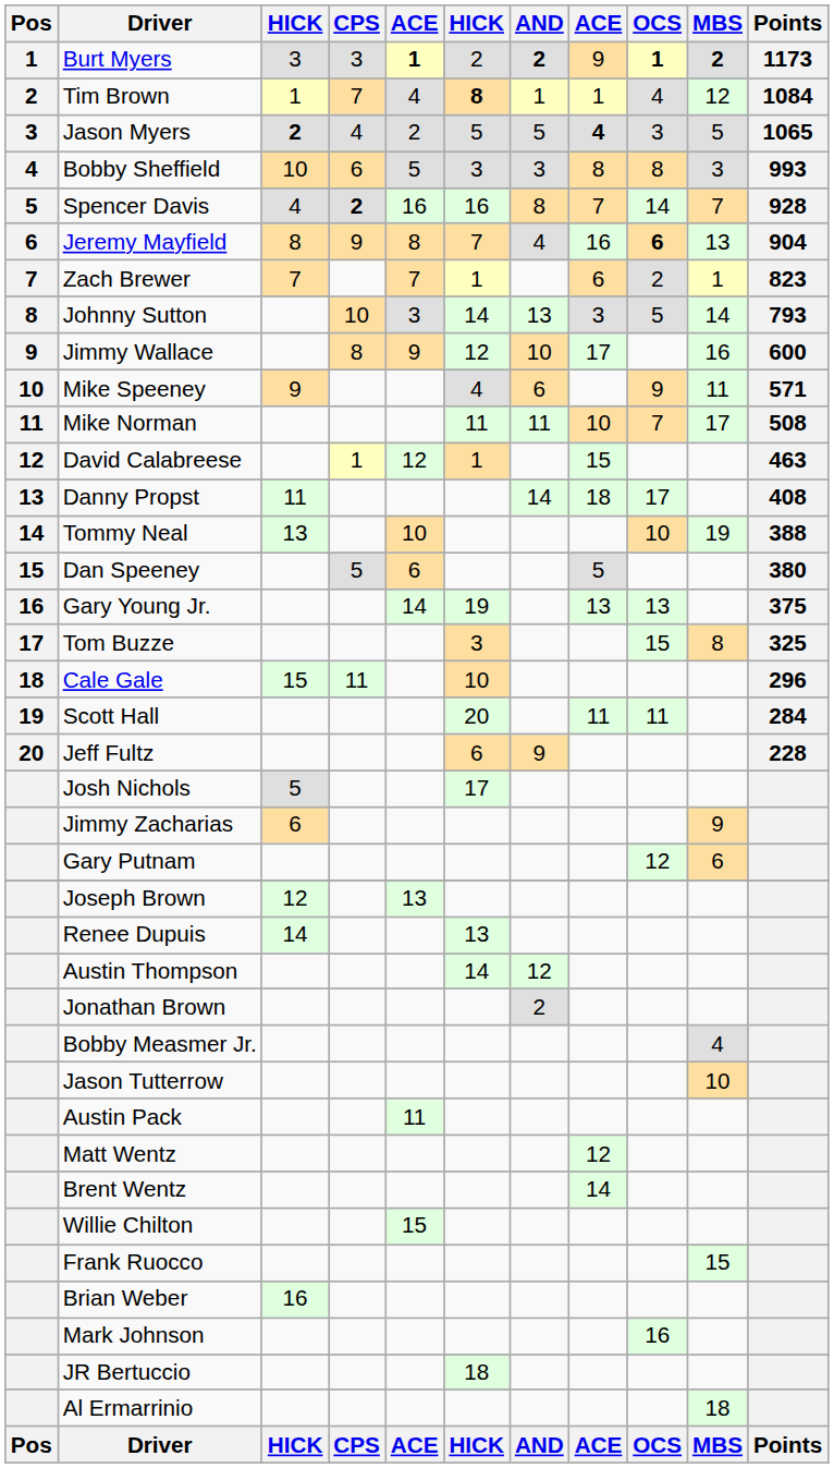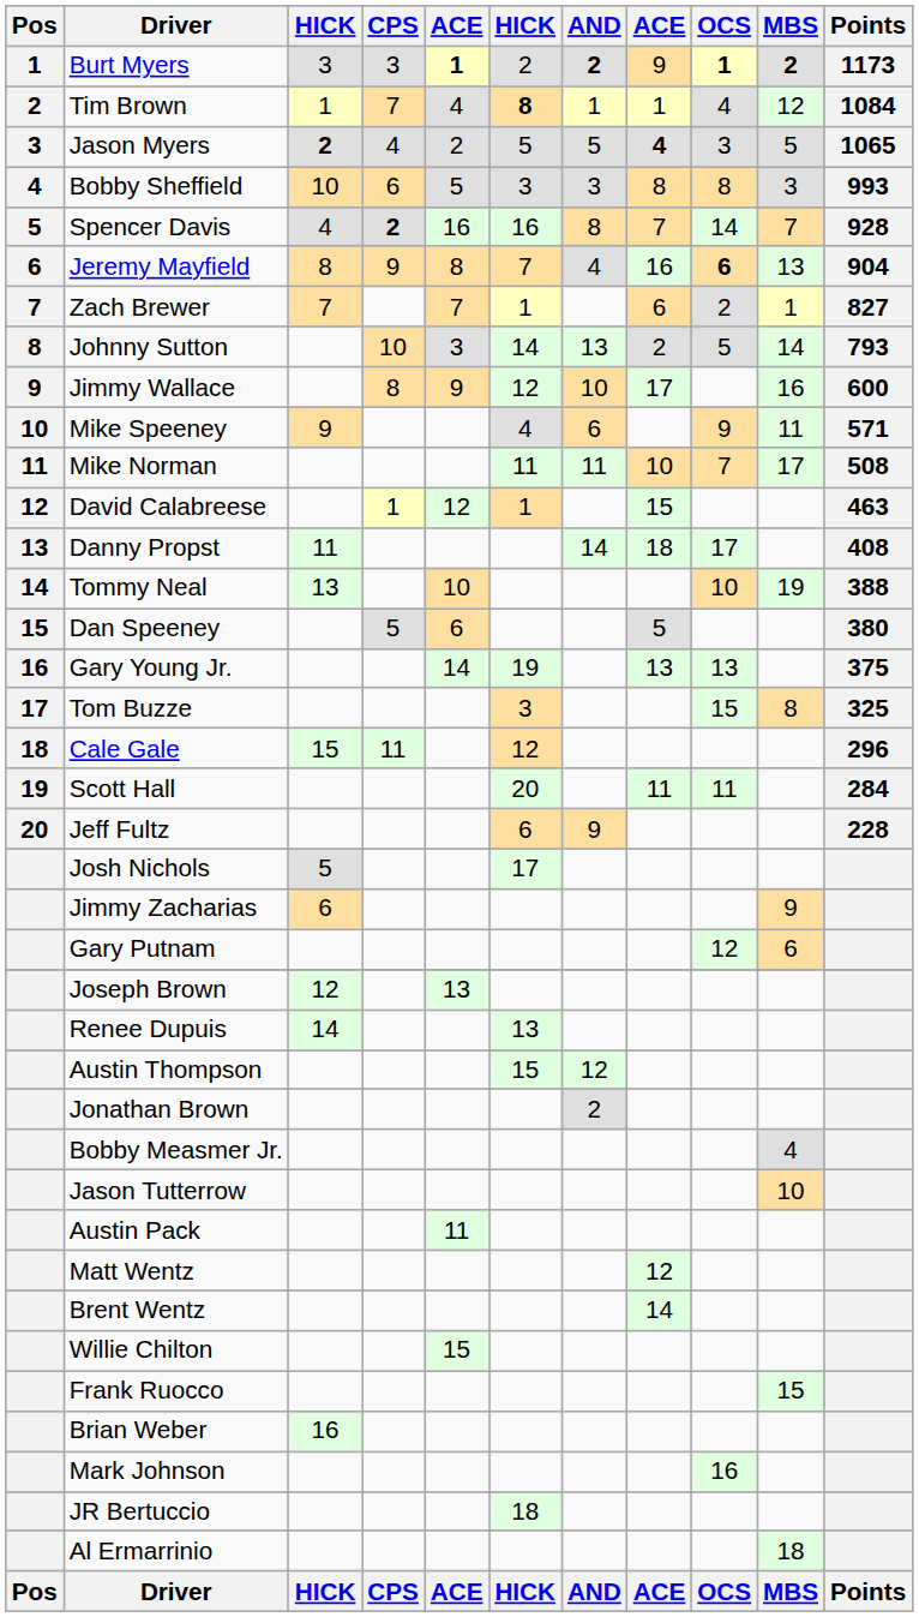Zach Brewer | Points: 823 -> 827
Johnny Sutton | column 8: 3 -> 2
Cale Gale | column 6: 10 -> 12
Austin Thompson | column 6: 14 -> 15
